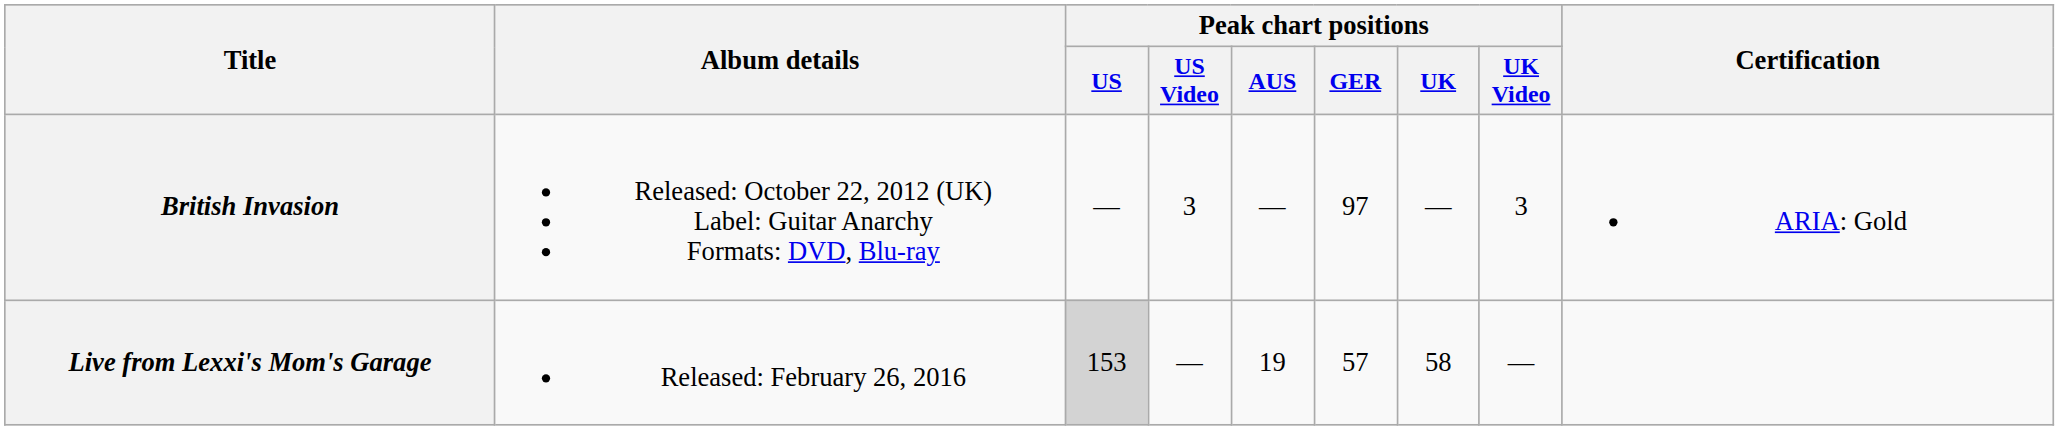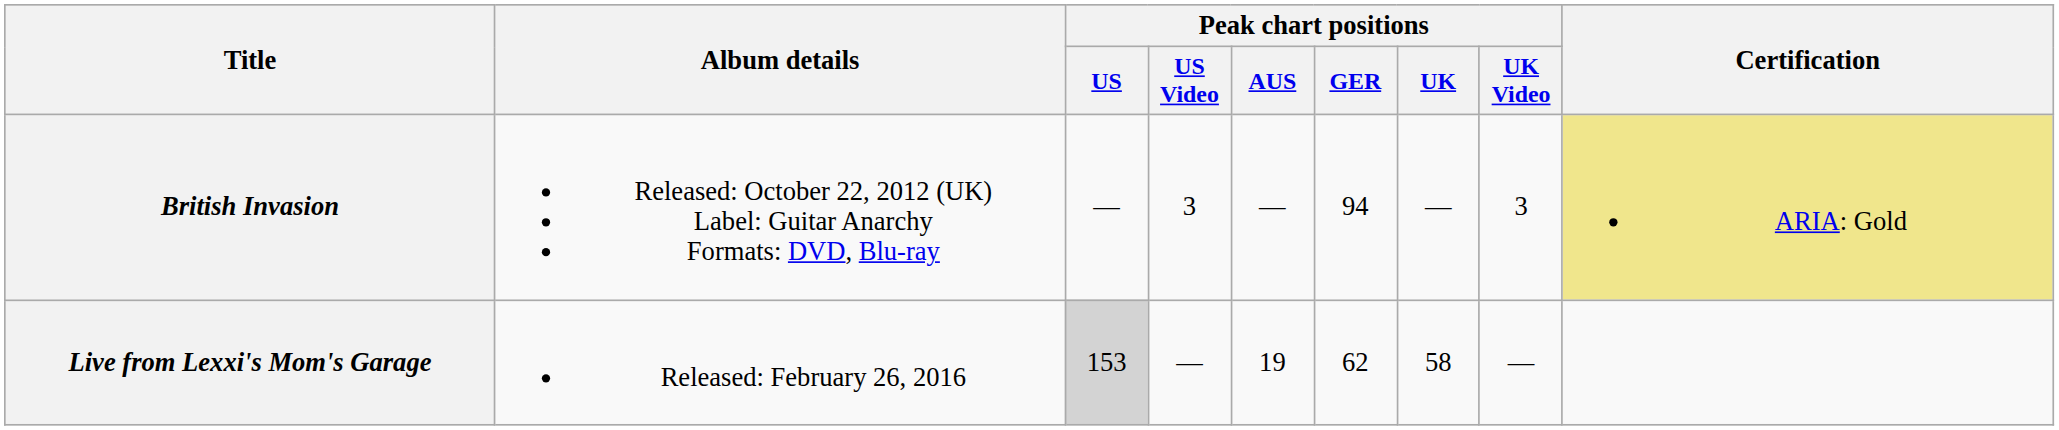British Invasion | Peak chart positions / GER: 97 -> 94
British Invasion | Certification: no background -> khaki background
Live from Lexxi's Mom's Garage | Peak chart positions / GER: 57 -> 62
